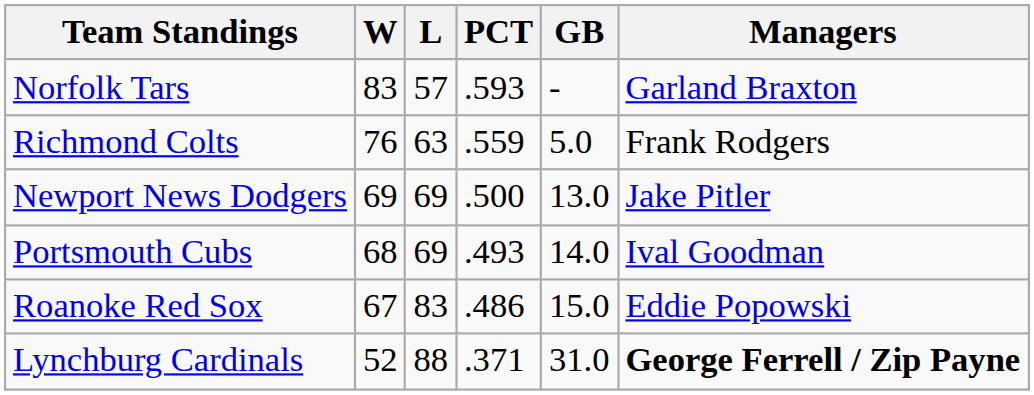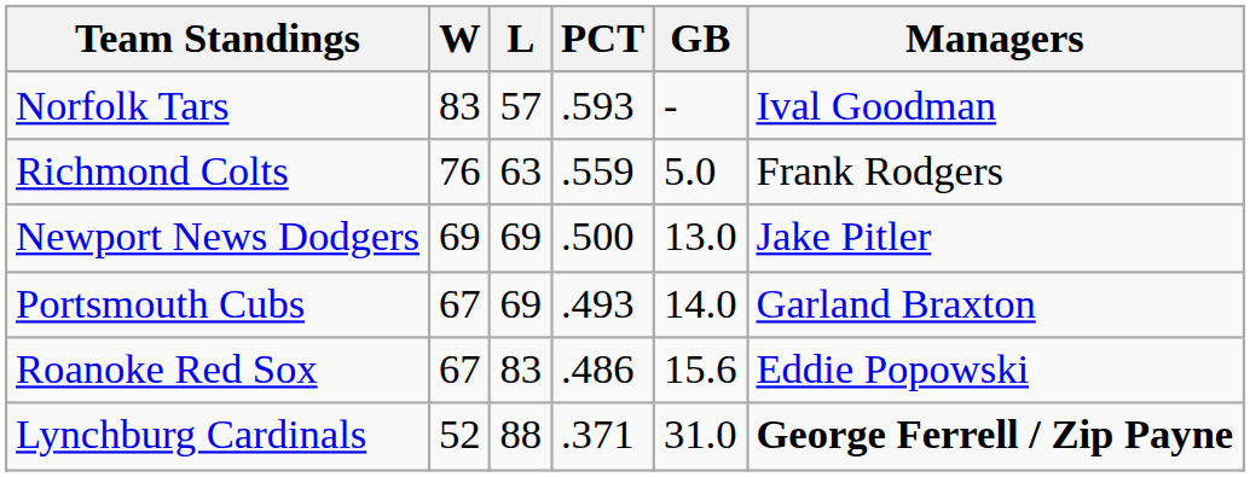Norfolk Tars | Managers: Garland Braxton -> Ival Goodman
Portsmouth Cubs | W: 68 -> 67
Portsmouth Cubs | Managers: Ival Goodman -> Garland Braxton
Roanoke Red Sox | GB: 15.0 -> 15.6
